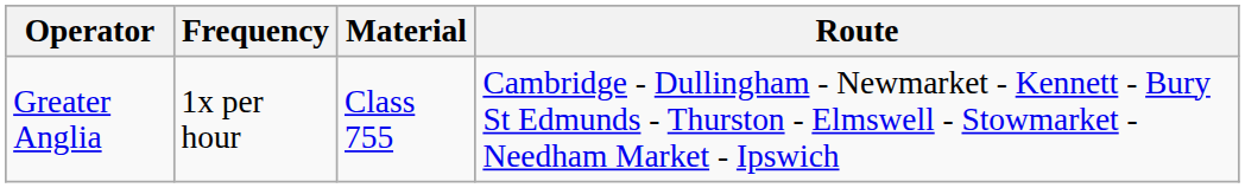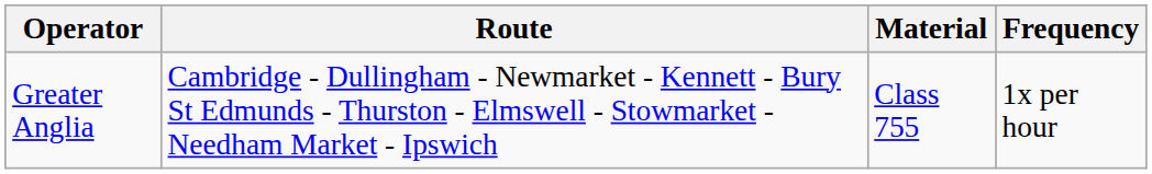columns swapped: Route <-> Frequency
